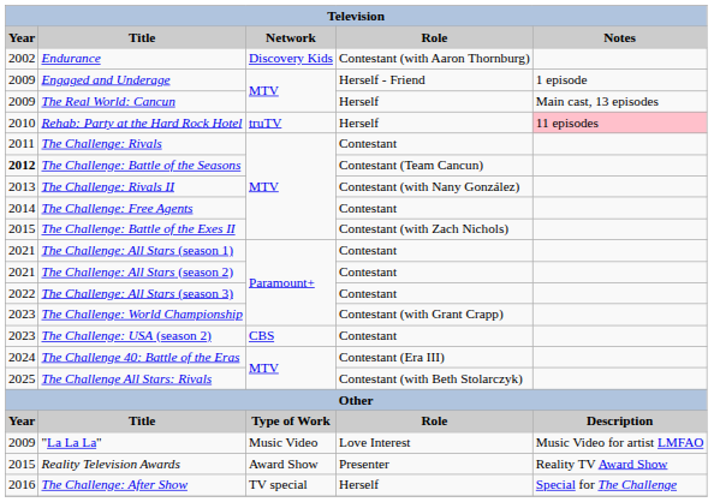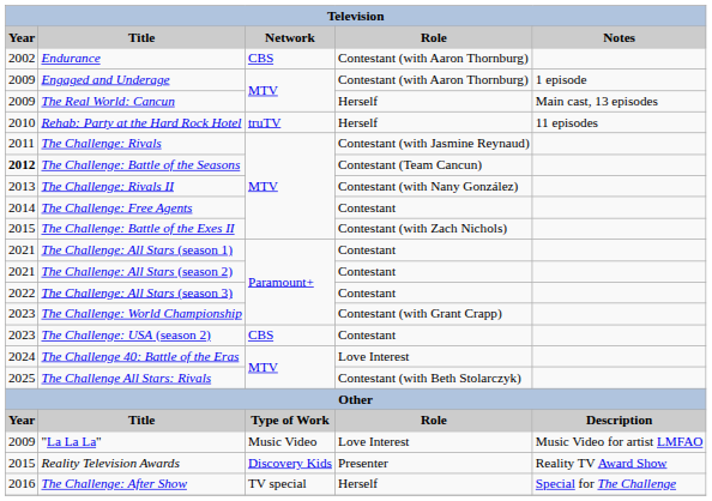Endurance | Network: Discovery Kids -> CBS
Engaged and Underage | Role: Herself - Friend -> Contestant (with Aaron Thornburg)
Rehab: Party at the Hard Rock Hotel | Notes: pink background -> no background
The Challenge: Rivals | Role: Contestant -> Contestant (with Jasmine Reynaud)
The Challenge 40: Battle of the Eras | Role: Contestant (Era III) -> Love Interest
Reality Television Awards | Network: Award Show -> Discovery Kids
